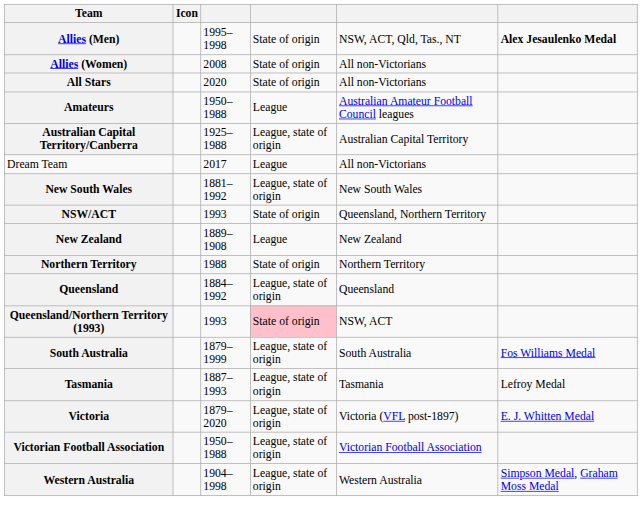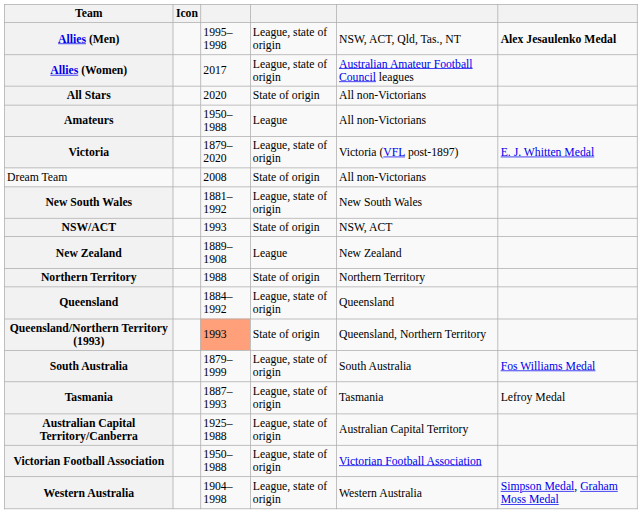Allies (Men) | column 4: State of origin -> League, state of origin
Allies (Women) | column 3: 2008 -> 2017
Allies (Women) | column 4: State of origin -> League, state of origin
Allies (Women) | column 5: All non-Victorians -> Australian Amateur Football Council leagues
Amateurs | column 5: Australian Amateur Football Council leagues -> All non-Victorians
rows swapped: Australian Capital Territory/Canberra <-> Victoria
Dream Team | column 3: 2017 -> 2008
Dream Team | column 4: League -> State of origin
NSW/ACT | column 5: Queensland, Northern Territory -> NSW, ACT
Queensland/Northern Territory (1993) | column 3: no background -> lightsalmon background
Queensland/Northern Territory (1993) | column 4: pink background -> no background
Queensland/Northern Territory (1993) | column 5: NSW, ACT -> Queensland, Northern Territory
